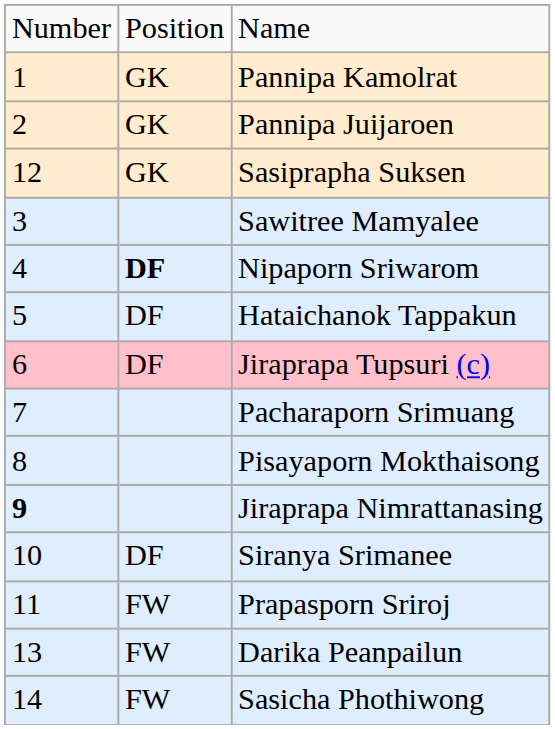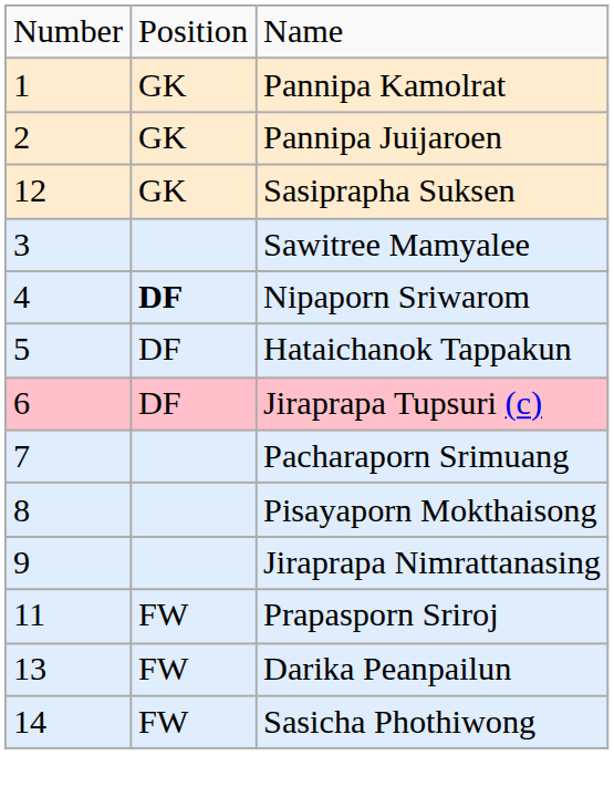Jiraprapa Nimrattanasing | column 1: bold -> normal
- row: 10 | DF | Siranya Srimanee
